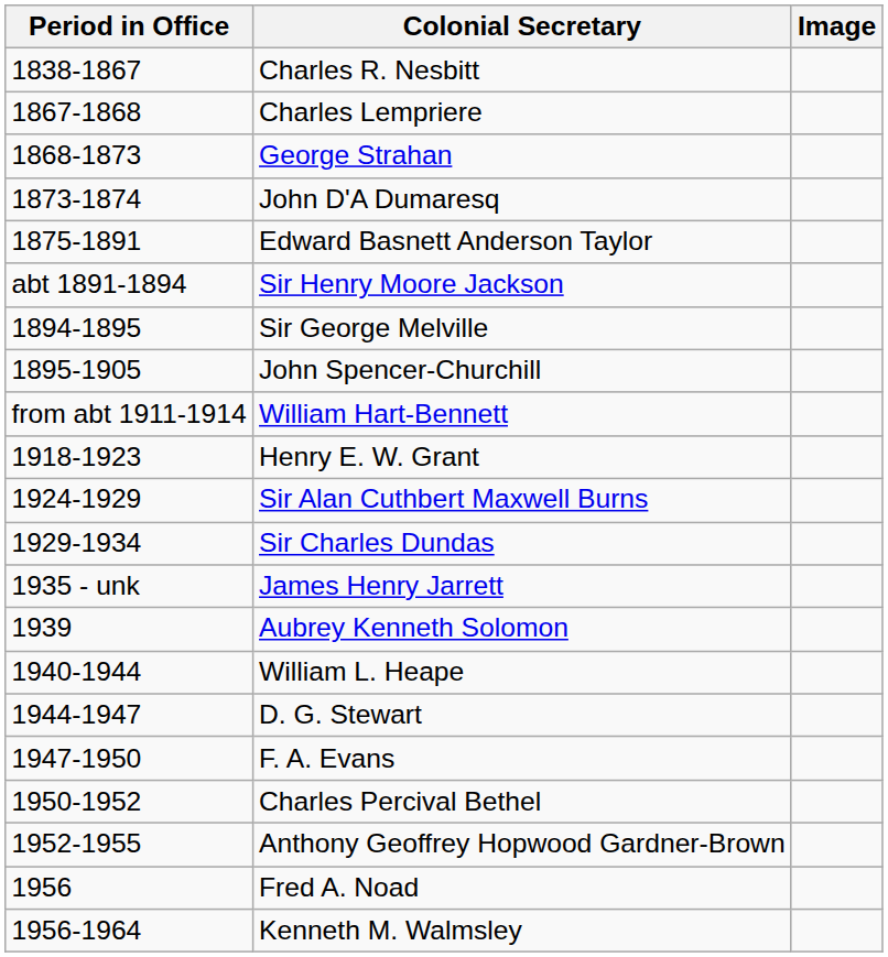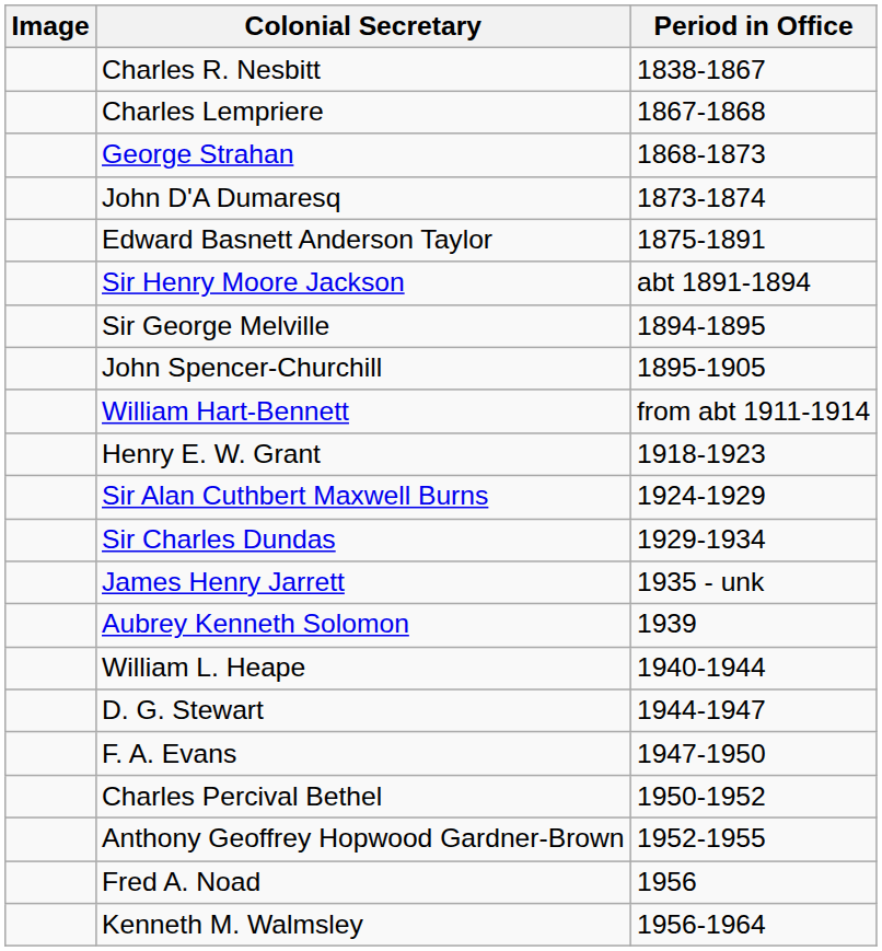columns swapped: Image <-> Period in Office
